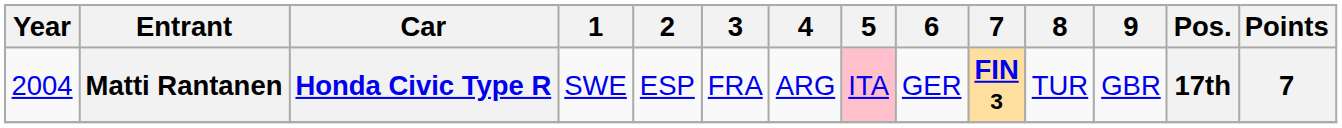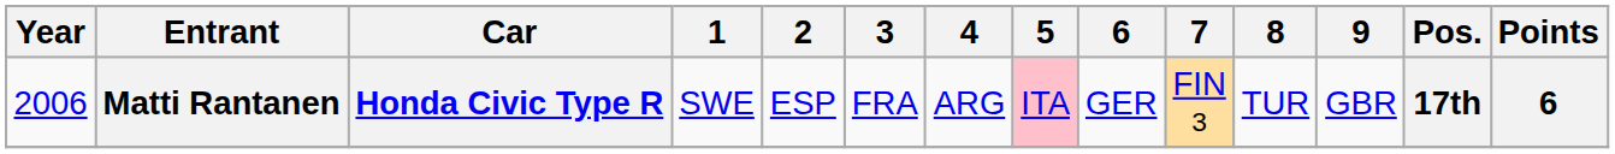Matti Rantanen | Year: 2004 -> 2006
Matti Rantanen | 7: bold -> normal
Matti Rantanen | Points: 7 -> 6
